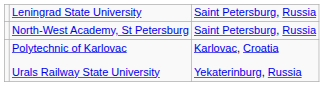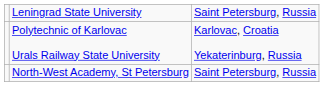rows swapped: North-West Academy, St Petersburg <-> Polytechnic of Karlovac Urals Railway State University
